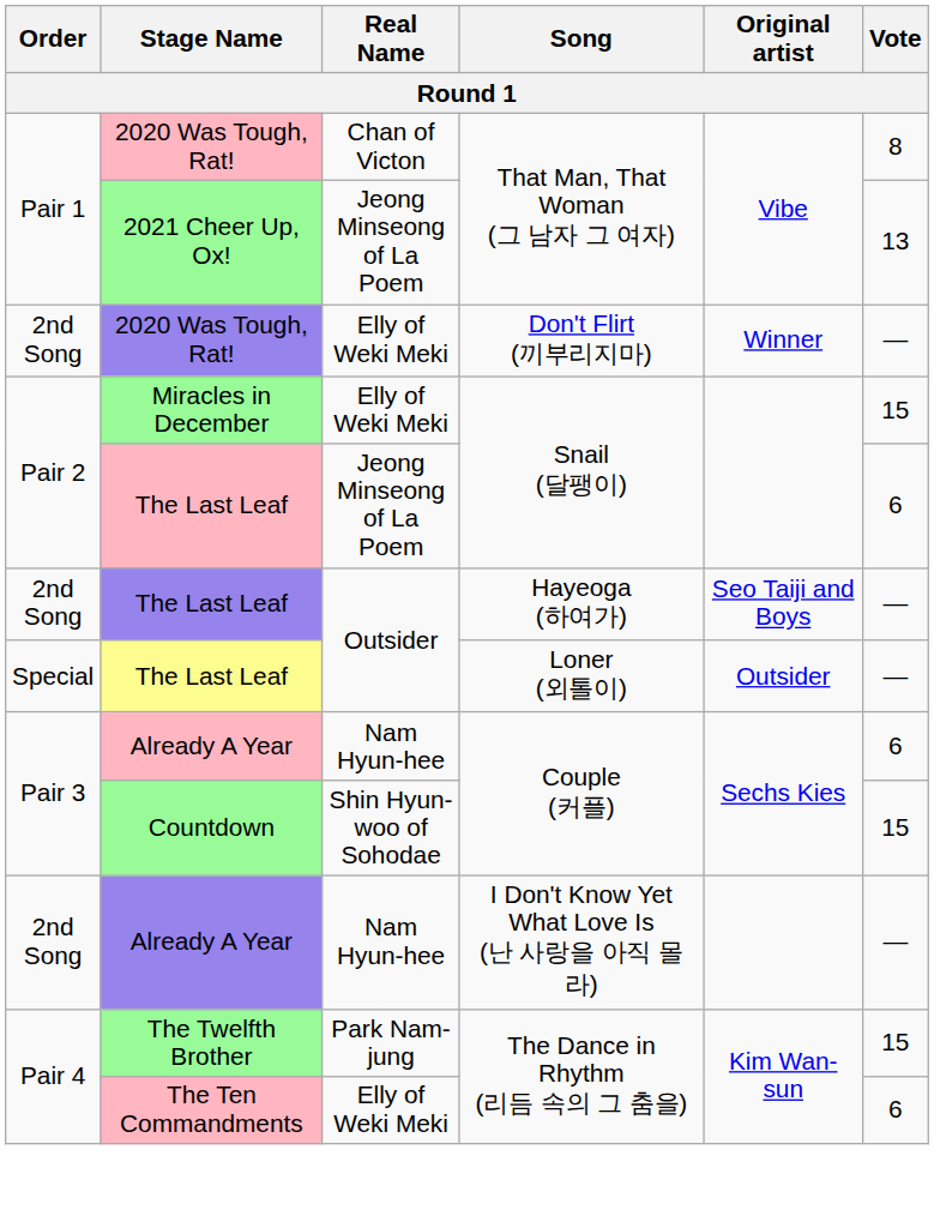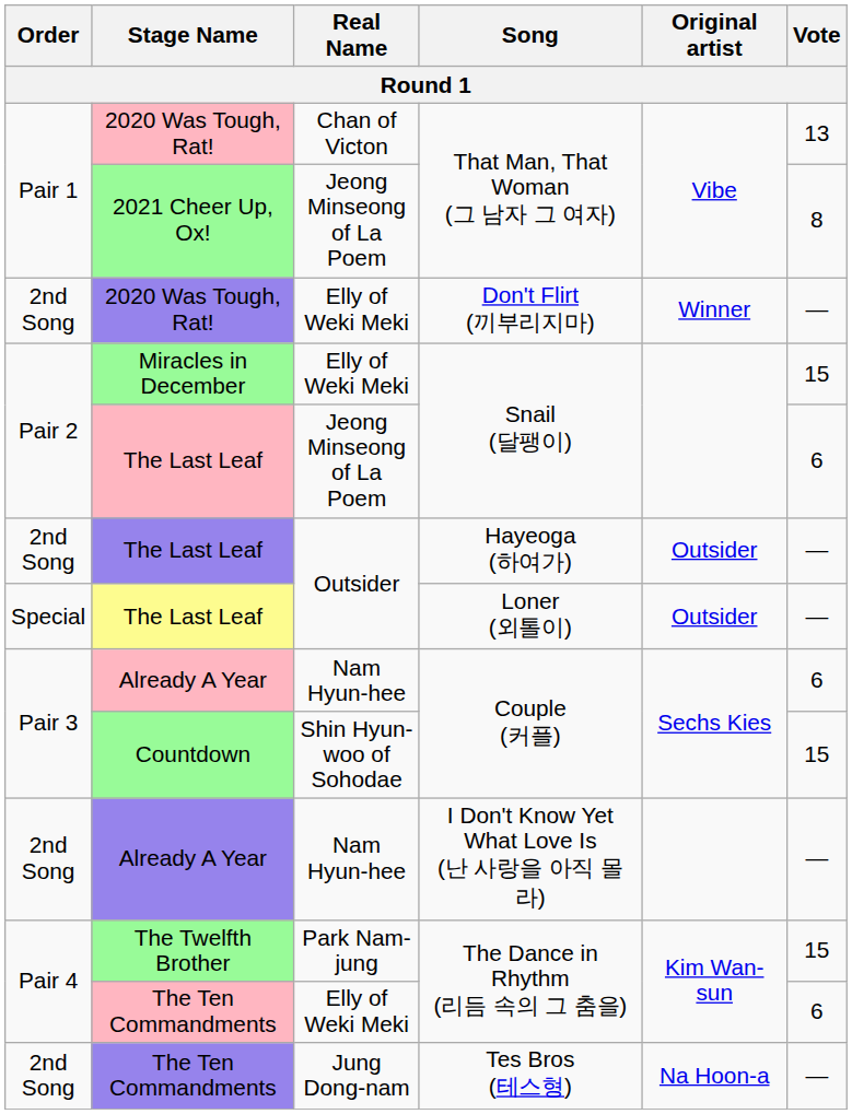2020 Was Tough, Rat! / That Man, That Woman (그 남자 그 여자) | Vote: 8 -> 13
2021 Cheer Up, Ox! / That Man, That Woman (그 남자 그 여자) | Vote: 13 -> 8
Hayeoga (하여가) | Original artist: Seo Taiji and Boys -> Outsider
+ row: 2nd Song | The Ten Commandments | Jung Dong-nam | Tes Bros (테스형) | Na Hoon-a | —
